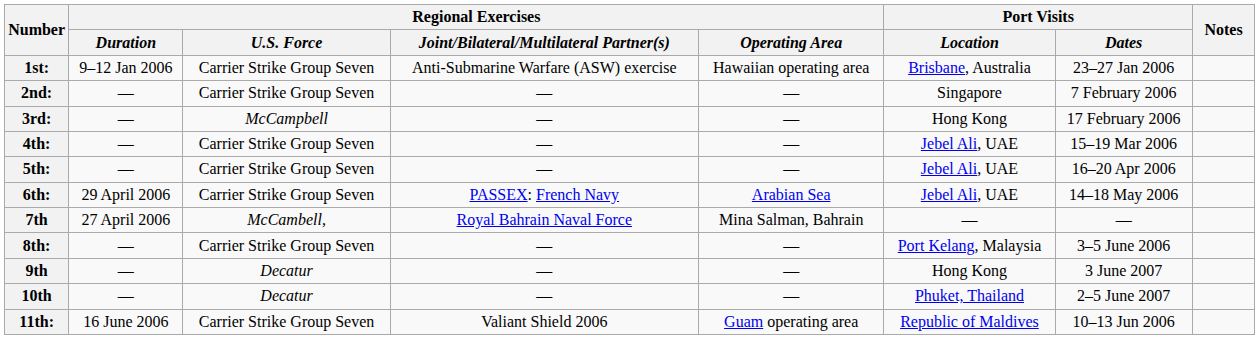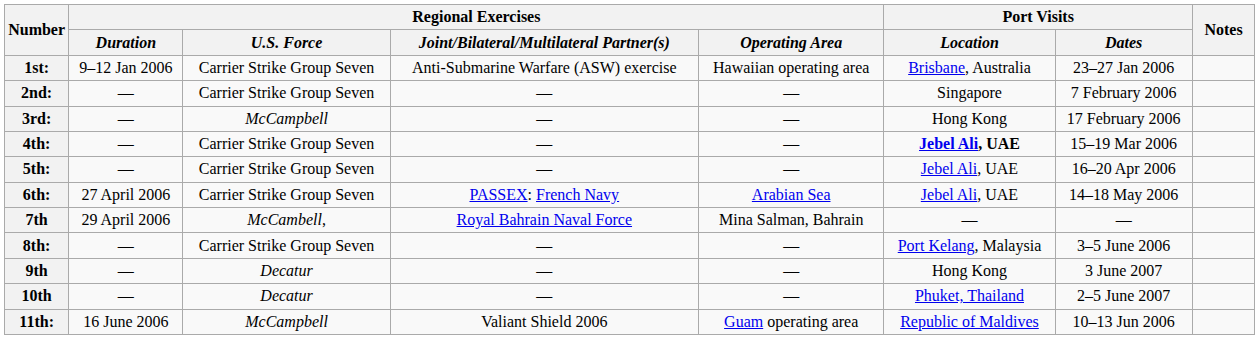4th: | Port Visits / Location: normal -> bold
6th: | Regional Exercises / Duration: 29 April 2006 -> 27 April 2006
7th | Regional Exercises / Duration: 27 April 2006 -> 29 April 2006
11th: | Regional Exercises / U.S. Force: Carrier Strike Group Seven -> McCampbell
